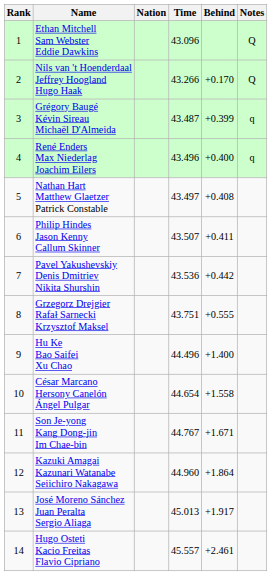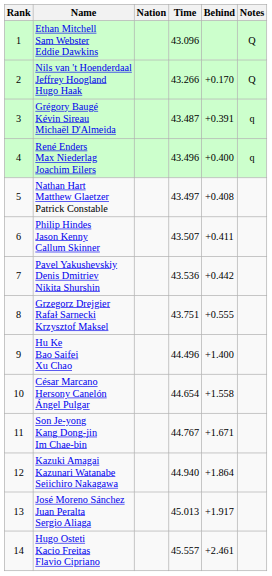Grégory Baugé Kévin Sireau Michaël D'Almeida | Behind: +0.399 -> +0.391
Kazuki Amagai Kazunari Watanabe Seiichiro Nakagawa | Time: 44.960 -> 44.940
